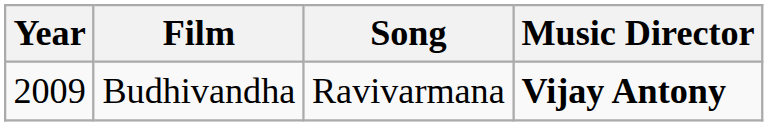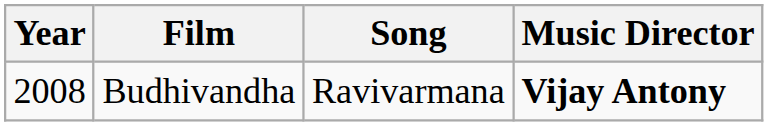Budhivandha | Year: 2009 -> 2008
